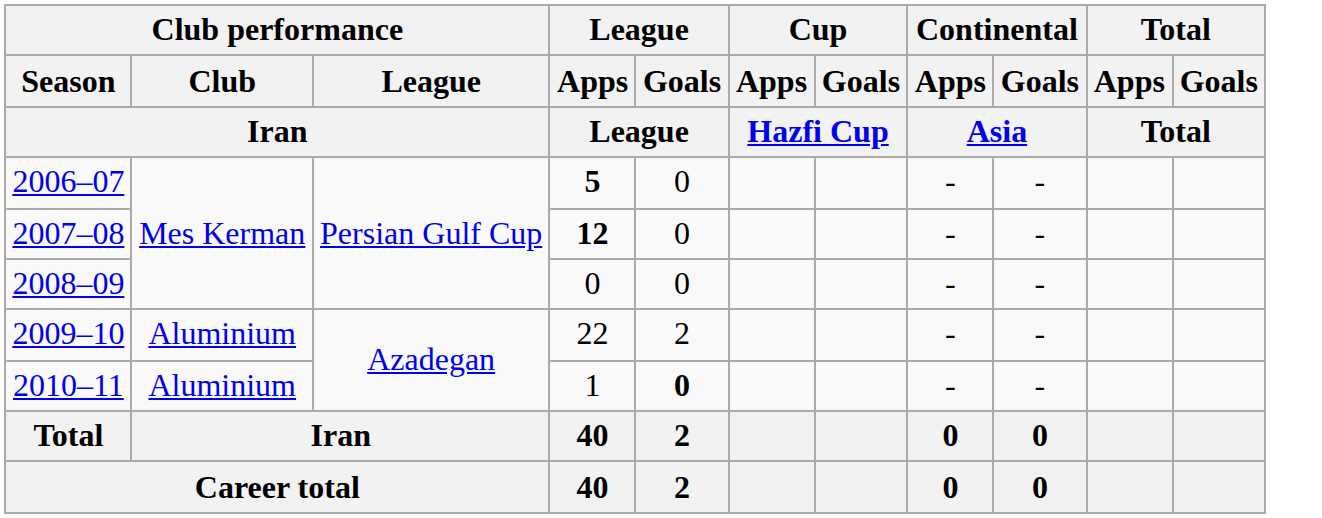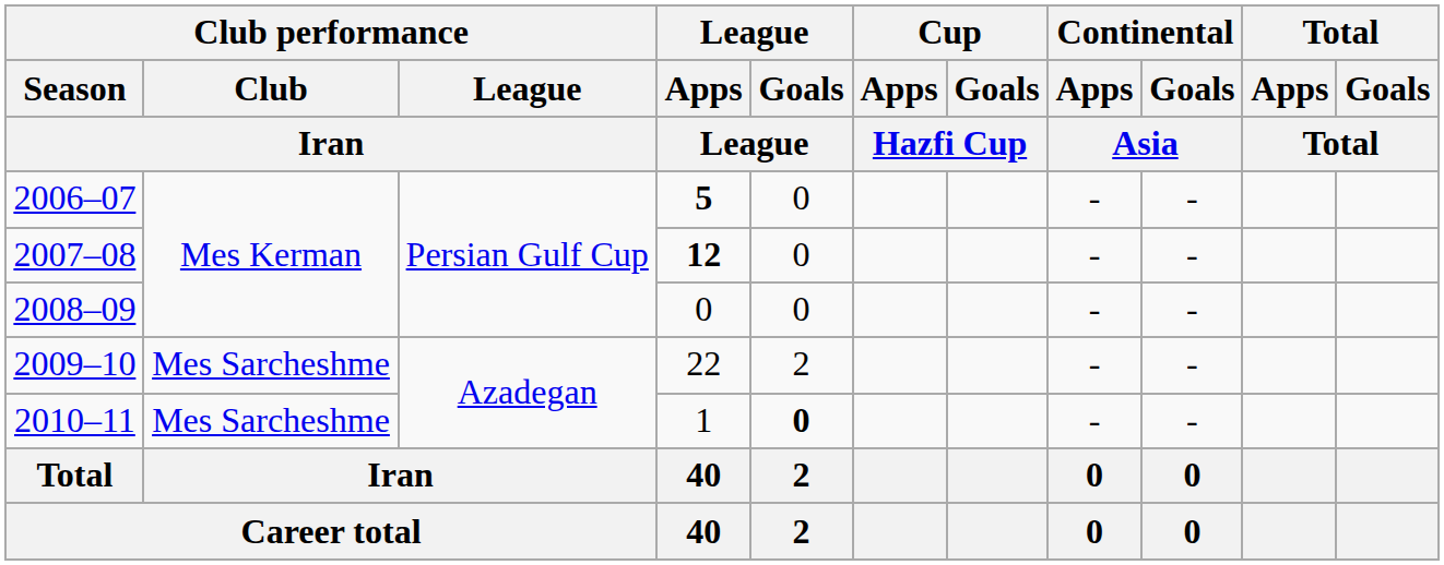2009–10 | Club performance / Club: Aluminium -> Mes Sarcheshme
2010–11 | Club performance / Club: Aluminium -> Mes Sarcheshme
